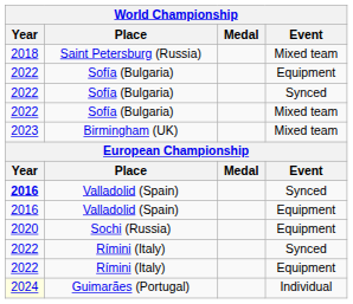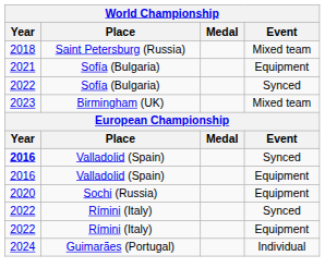Sofía (Bulgaria) / Equipment | Year: 2022 -> 2021
- row: 2022 | Sofía (Bulgaria) | Mixed team
Guimarães (Portugal) | Year: lightyellow background -> no background
